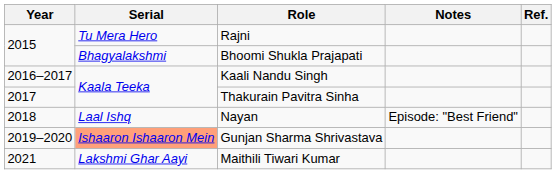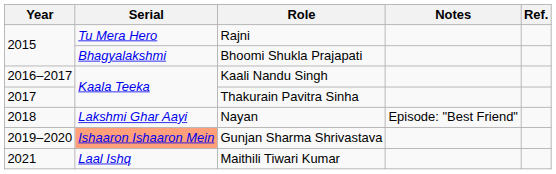Nayan | Serial: Laal Ishq -> Lakshmi Ghar Aayi
Maithili Tiwari Kumar | Serial: Lakshmi Ghar Aayi -> Laal Ishq
